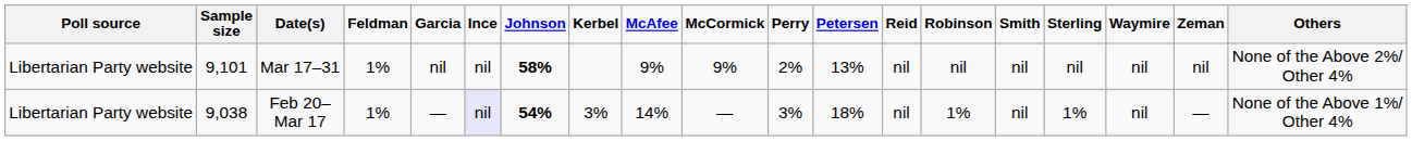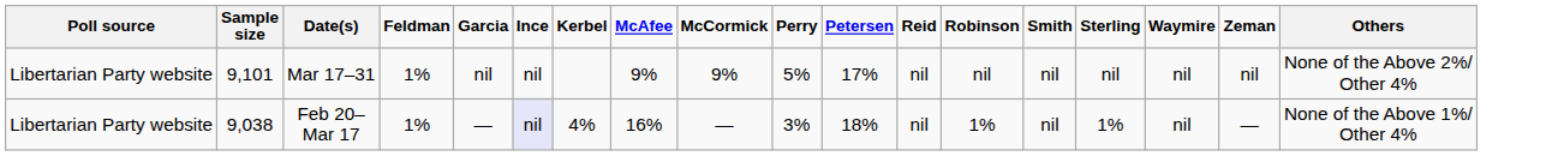- column: Johnson | 58% | 54%
Mar 17–31 | Perry: 2% -> 5%
Mar 17–31 | Petersen: 13% -> 17%
Feb 20– Mar 17 | Kerbel: 3% -> 4%
Feb 20– Mar 17 | McAfee: 14% -> 16%
